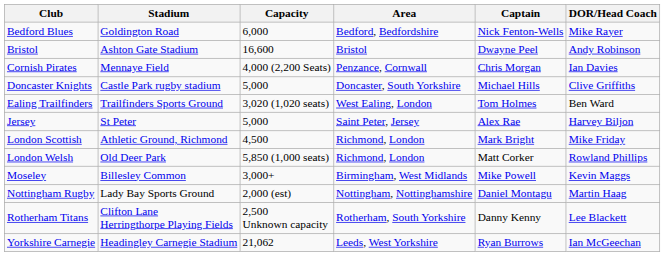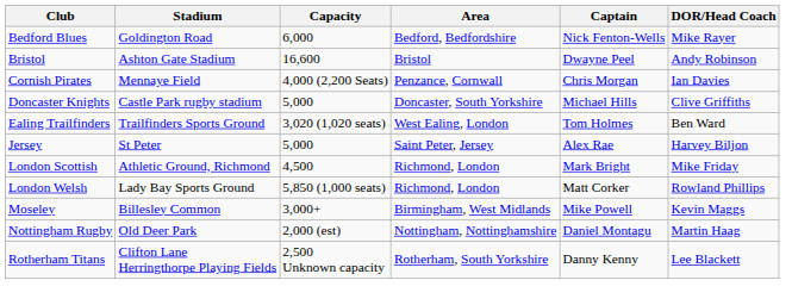London Welsh | Stadium: Old Deer Park -> Lady Bay Sports Ground
Nottingham Rugby | Stadium: Lady Bay Sports Ground -> Old Deer Park
- row: Yorkshire Carnegie | Headingley Carnegie Stadium | 21,062 | Leeds, West Yorkshire | Ryan Burrows | Ian McGeechan
